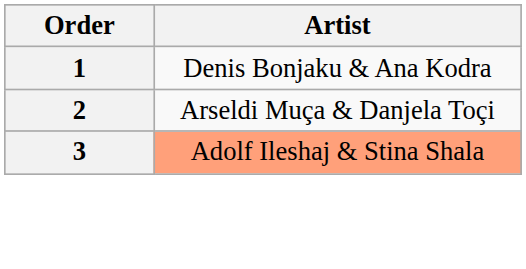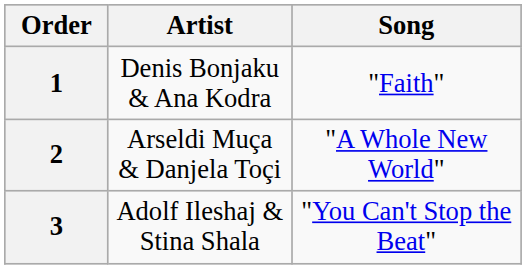+ column: Song | "Faith" | "A Whole New World" | "You Can't Stop the Beat"
3 | Artist: lightsalmon background -> no background
